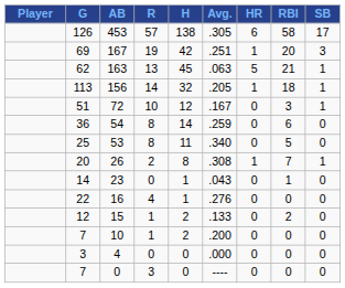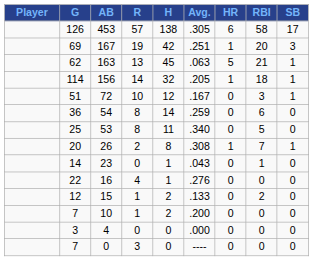156 | G: 113 -> 114
